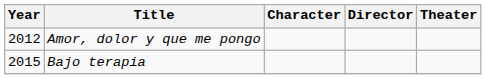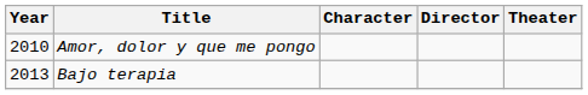Amor, dolor y que me pongo | Year: 2012 -> 2010
Bajo terapia | Year: 2015 -> 2013
